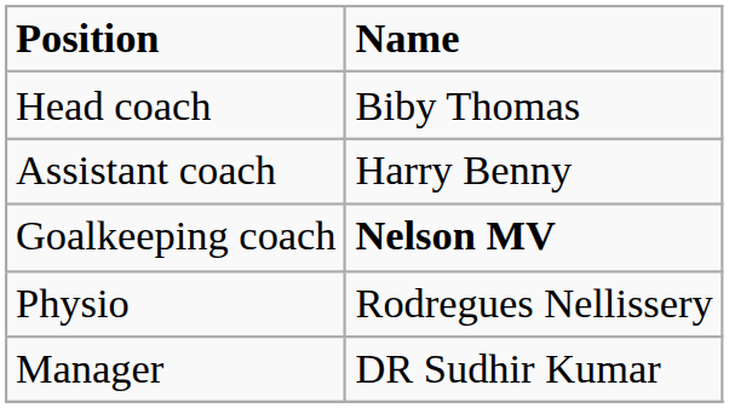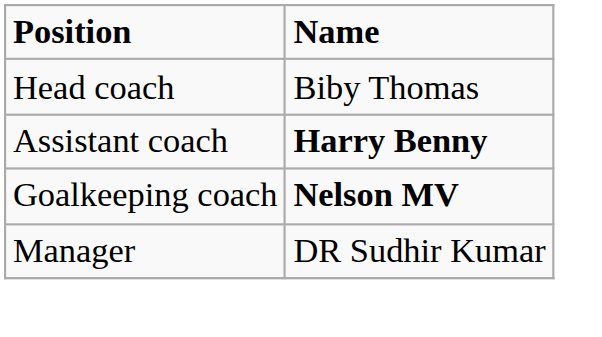Assistant coach | Name: normal -> bold
- row: Physio | Rodregues Nellissery
